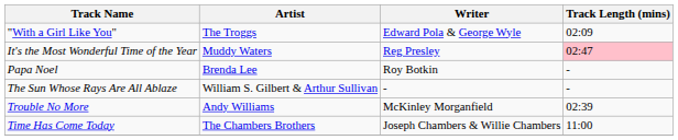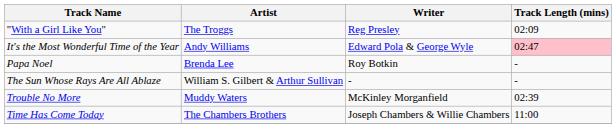"With a Girl Like You" | Writer: Edward Pola & George Wyle -> Reg Presley
It's the Most Wonderful Time of the Year | Artist: Muddy Waters -> Andy Williams
It's the Most Wonderful Time of the Year | Writer: Reg Presley -> Edward Pola & George Wyle
Trouble No More | Artist: Andy Williams -> Muddy Waters
